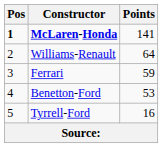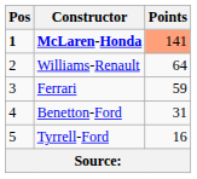McLaren-Honda | Points: no background -> lightsalmon background
Benetton-Ford | Points: 53 -> 31
